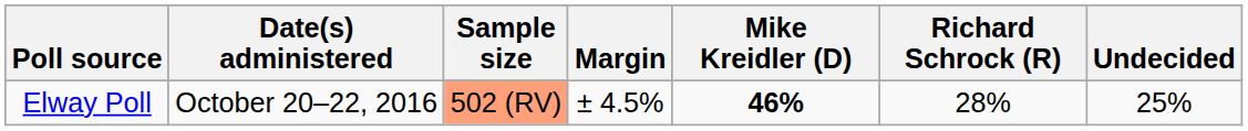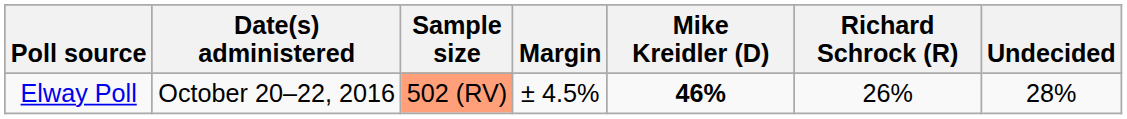Elway Poll | Richard Schrock (R): 28% -> 26%
Elway Poll | Undecided: 25% -> 28%
